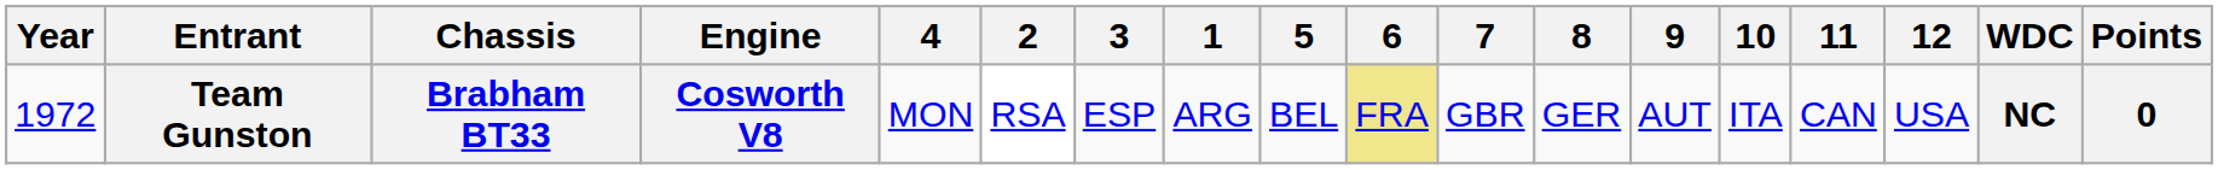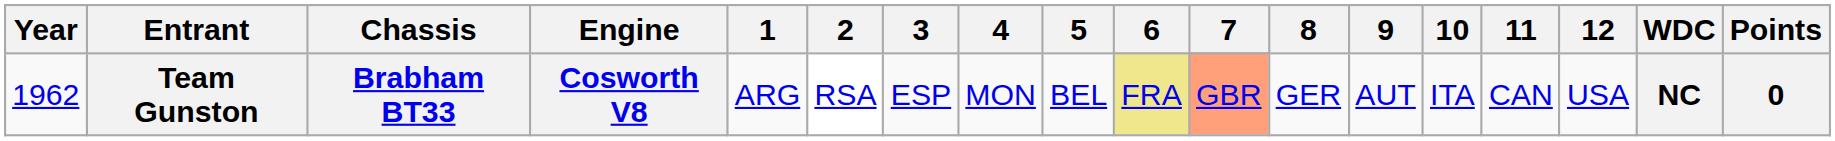columns swapped: 1 <-> 4
Team Gunston | Year: 1972 -> 1962
Team Gunston | 7: no background -> lightsalmon background
